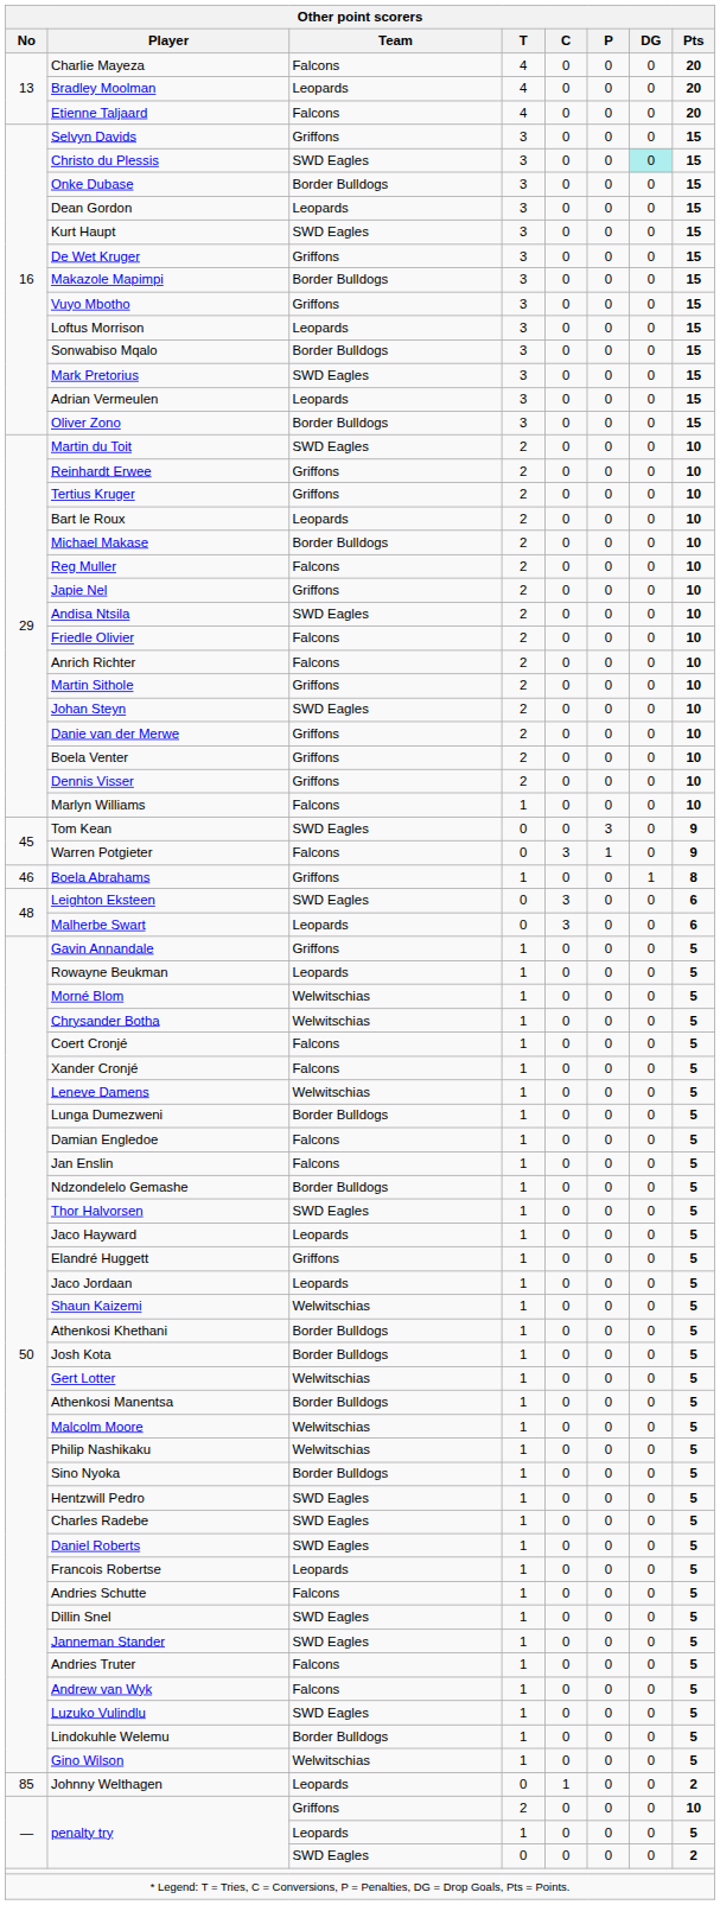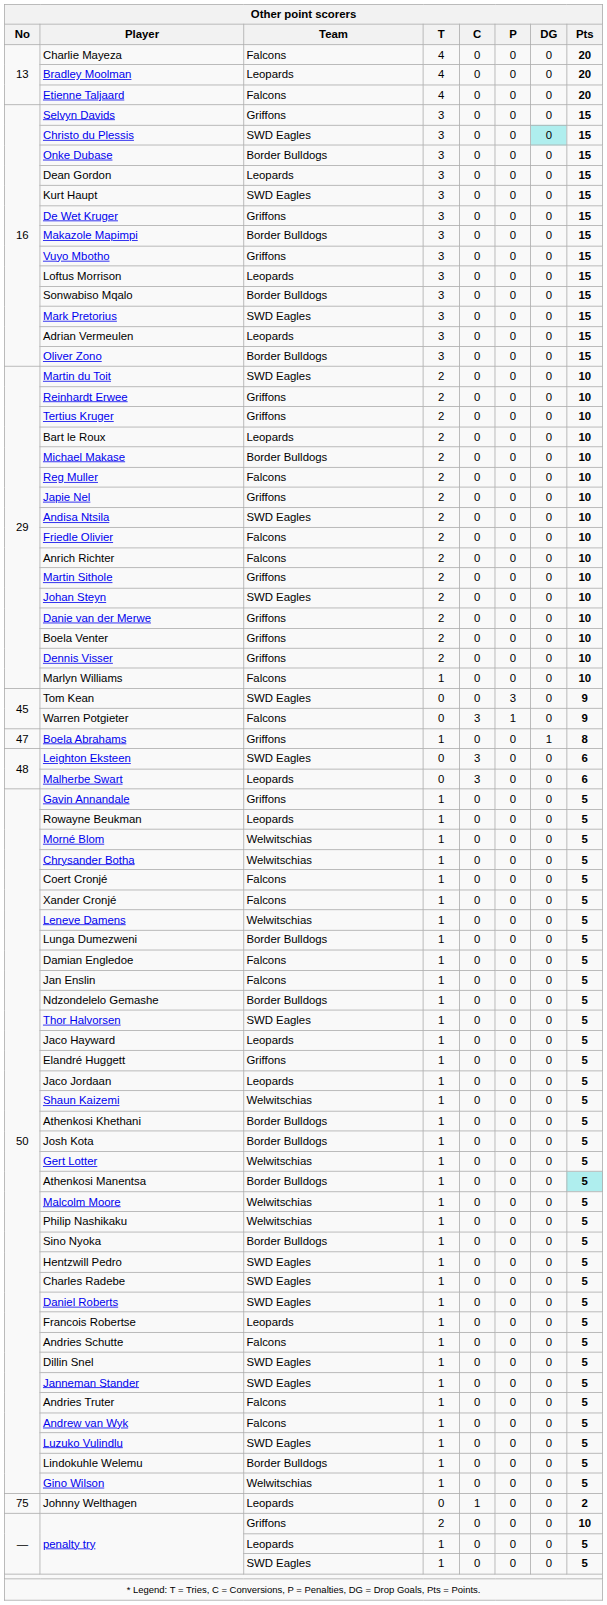Boela Abrahams | No: 46 -> 47
Athenkosi Manentsa | Pts: no background -> paleturquoise background
Johnny Welthagen | No: 85 -> 75
penalty try / SWD Eagles | T: 0 -> 1
penalty try / SWD Eagles | Pts: 2 -> 5
